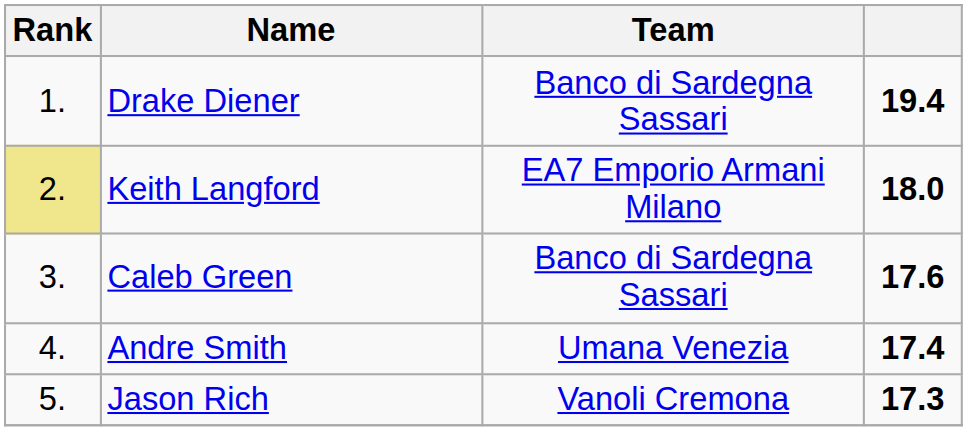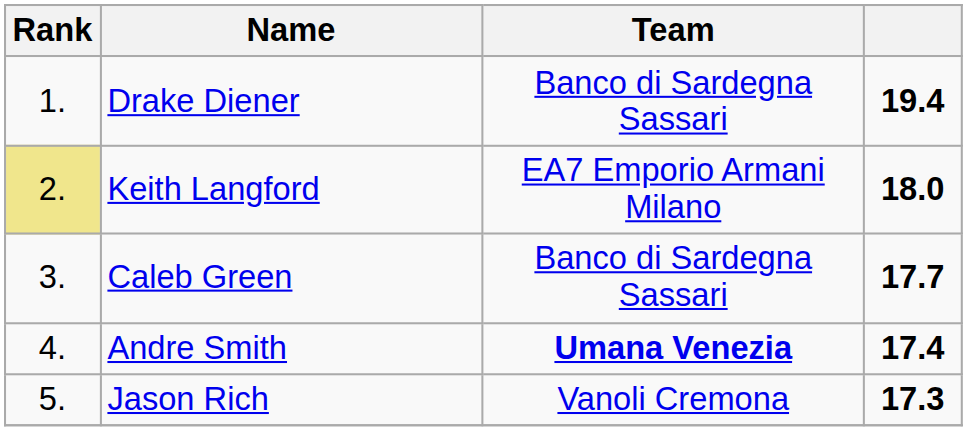Caleb Green | column 4: 17.6 -> 17.7
Andre Smith | Team: normal -> bold
